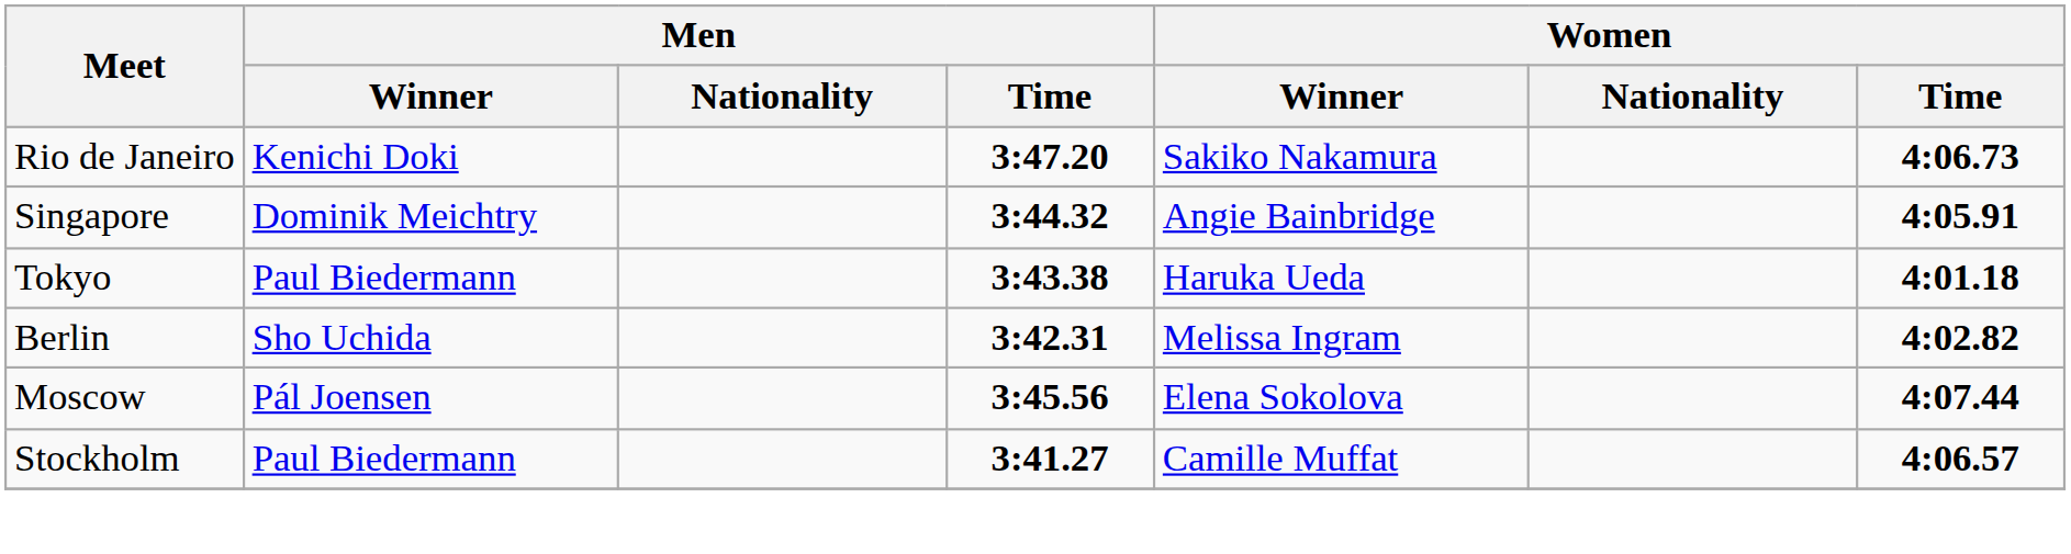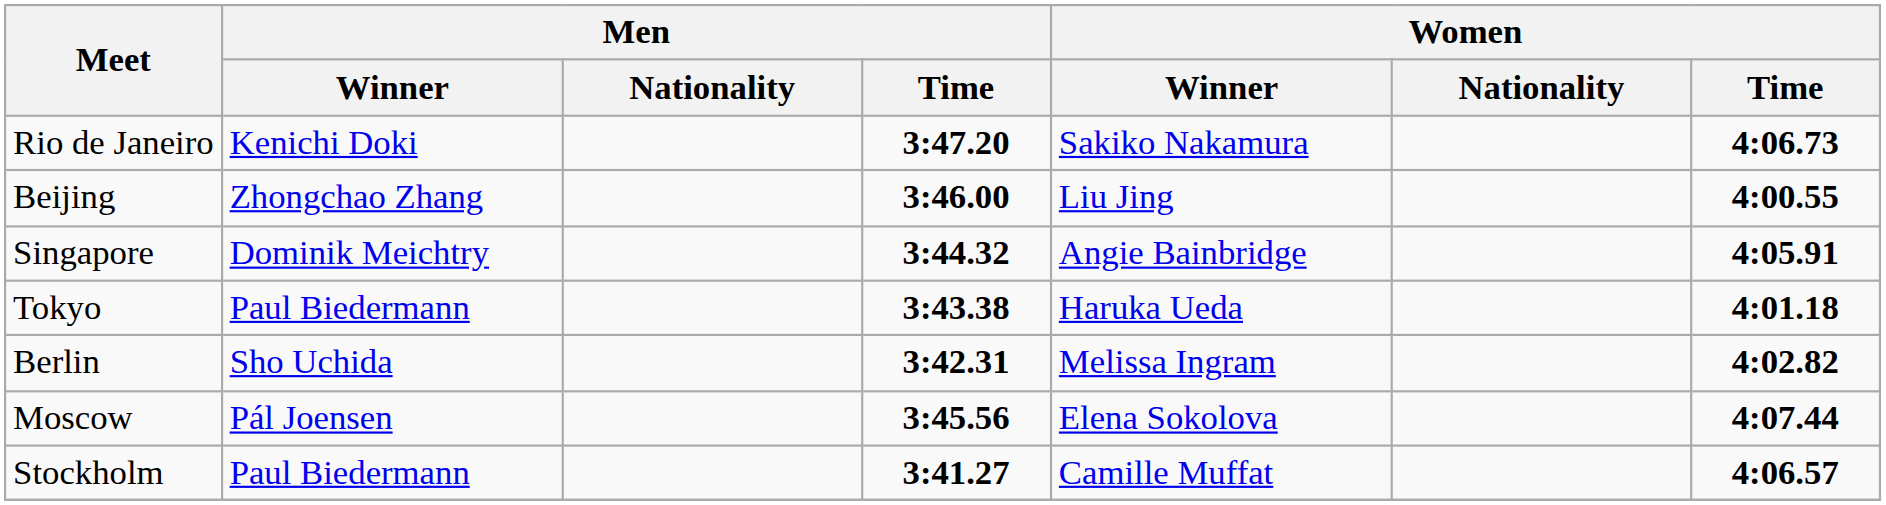+ row: Beijing | Zhongchao Zhang | 3:46.00 | Liu Jing | 4:00.55
